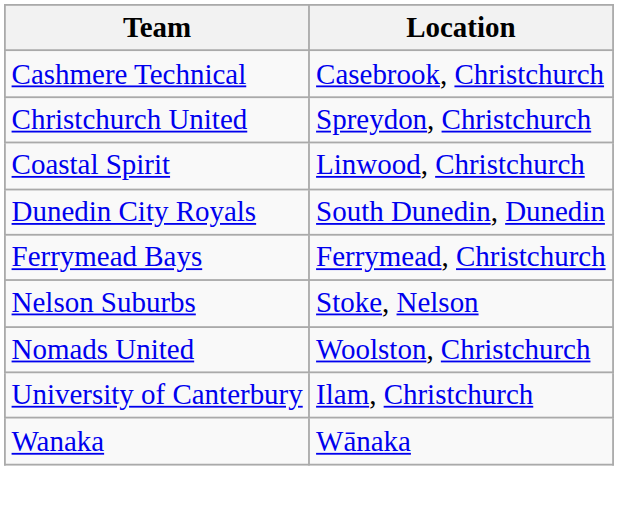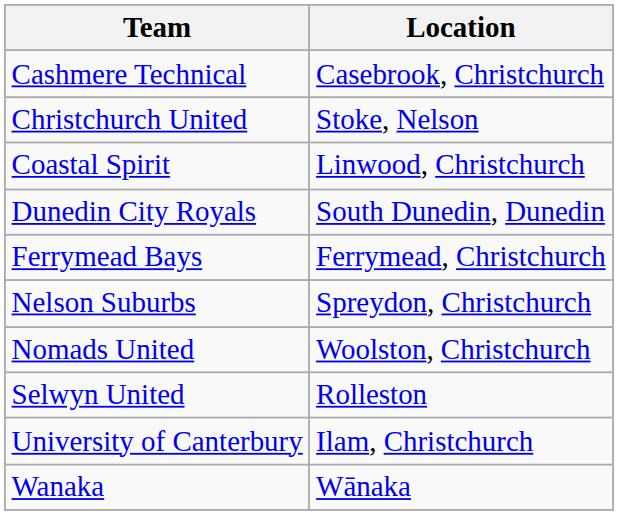Christchurch United | Location: Spreydon, Christchurch -> Stoke, Nelson
Nelson Suburbs | Location: Stoke, Nelson -> Spreydon, Christchurch
+ row: Selwyn United | Rolleston
